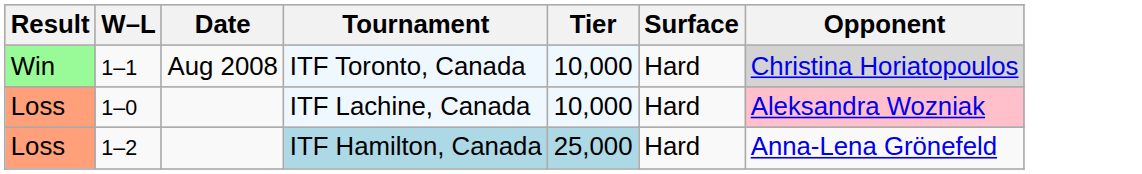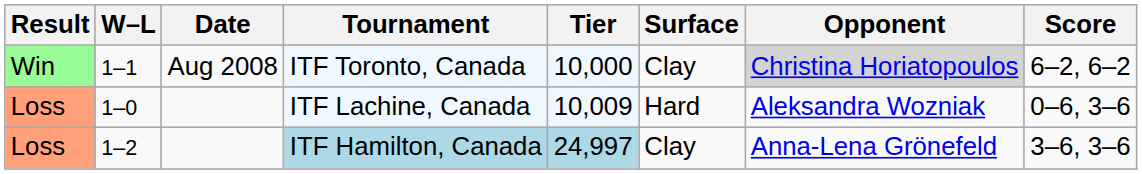+ column: Score | 6–2, 6–2 | 0–6, 3–6 | 3–6, 3–6
ITF Toronto, Canada | Surface: Hard -> Clay
ITF Lachine, Canada | Tier: 10,000 -> 10,009
ITF Lachine, Canada | Opponent: pink background -> no background
ITF Hamilton, Canada | Tier: 25,000 -> 24,997
ITF Hamilton, Canada | Surface: Hard -> Clay
